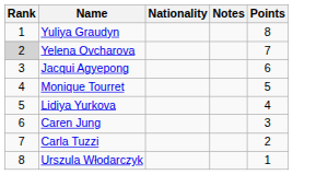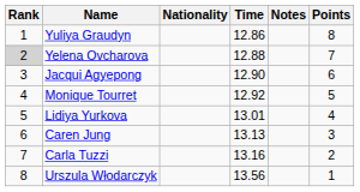+ column: Time | 12.86 | 12.88 | 12.90 | 12.92 | 13.01 | 13.13 | 13.16 | 13.56
